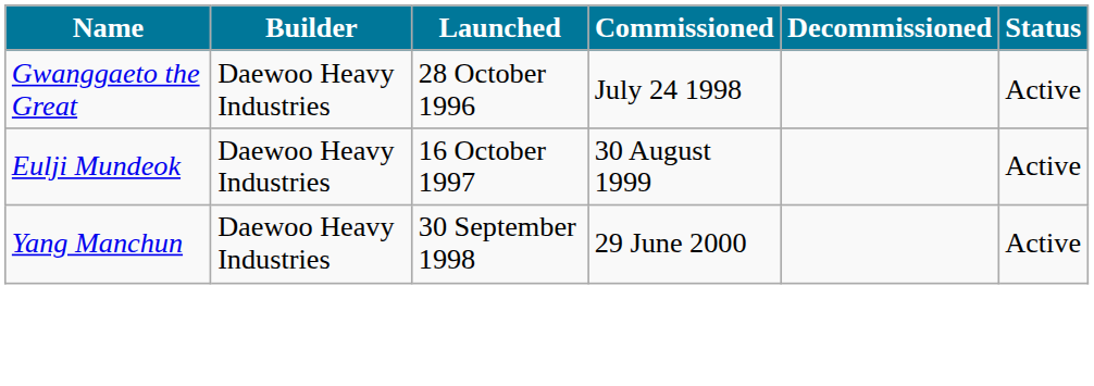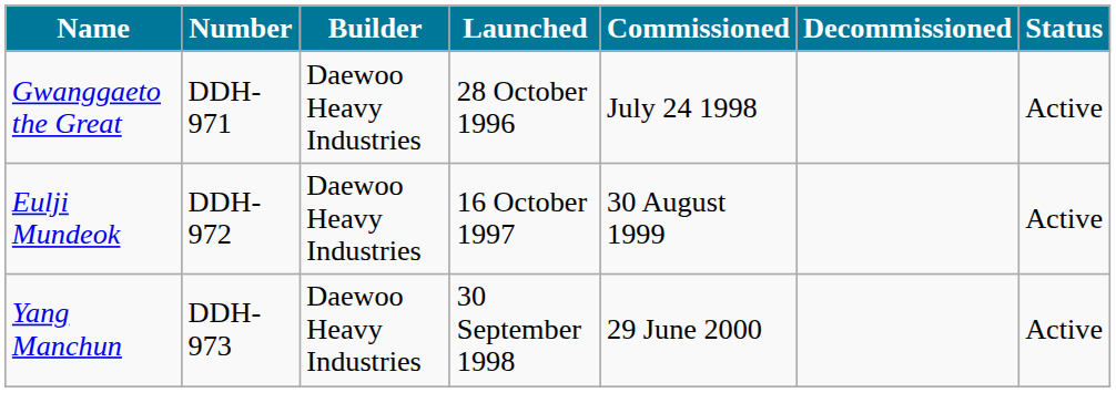+ column: Number | DDH-971 | DDH-972 | DDH-973
